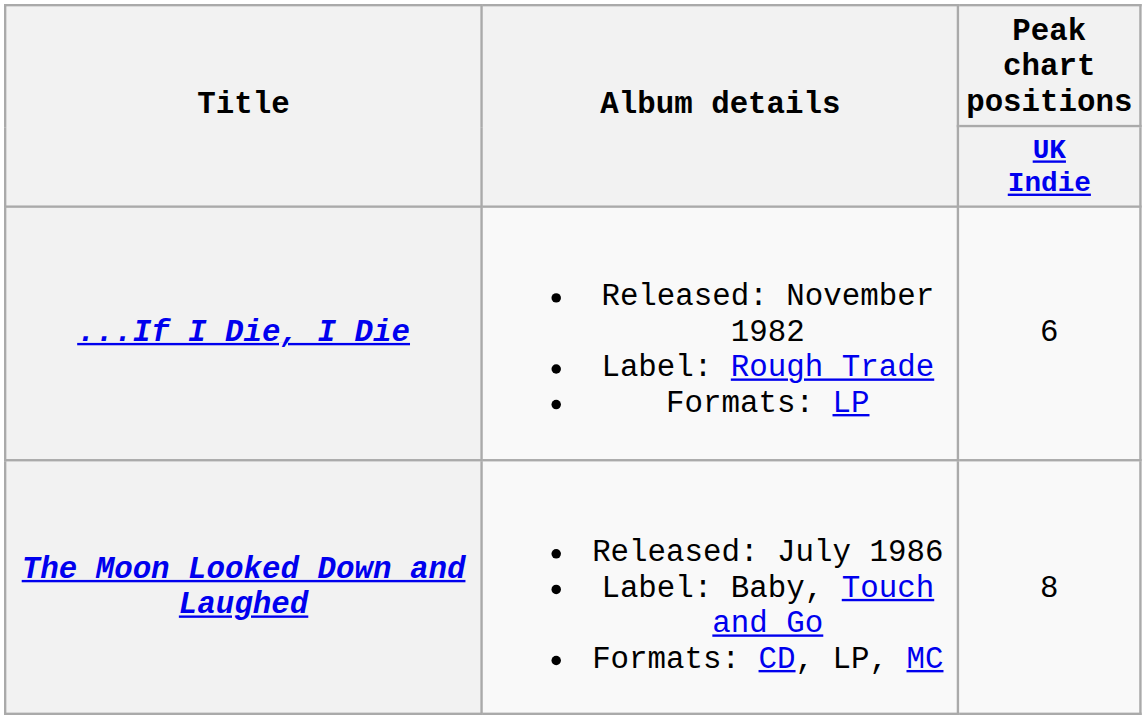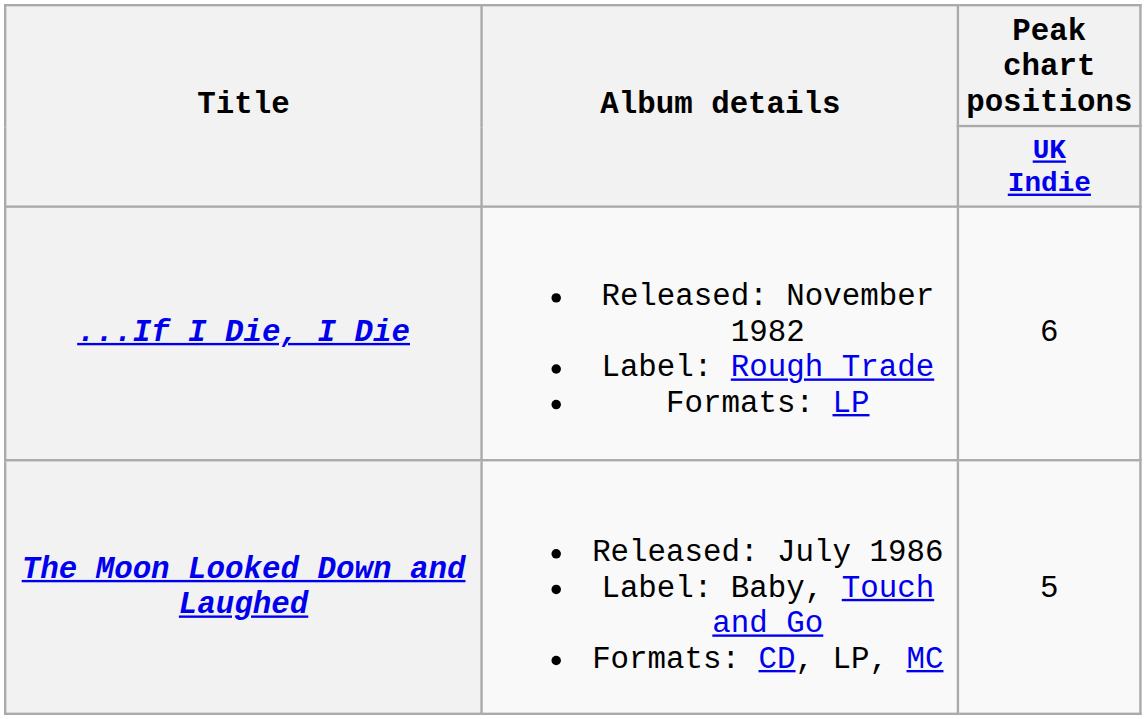The Moon Looked Down and Laughed | Peak chart positions / UK Indie: 8 -> 5
